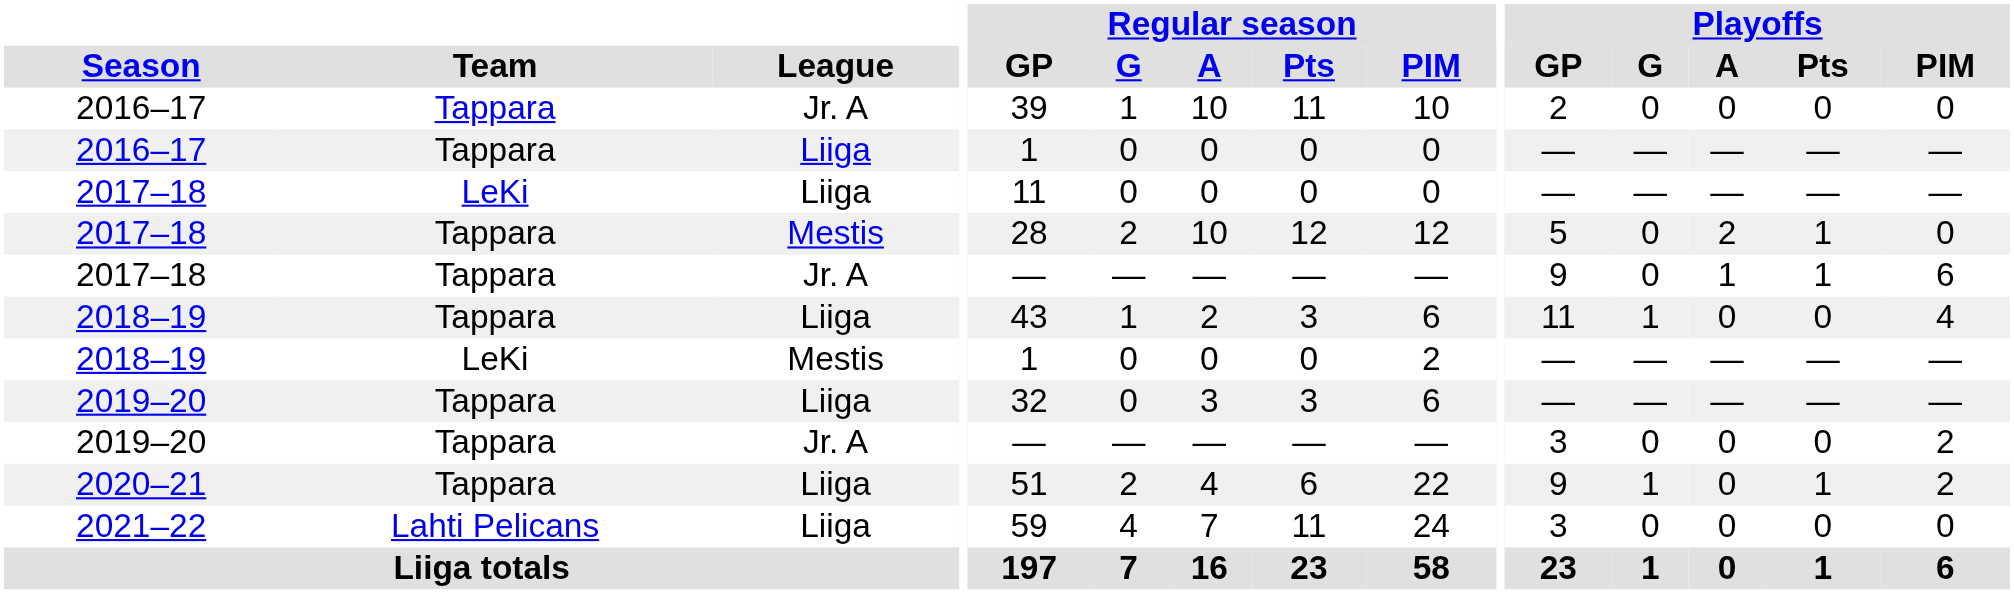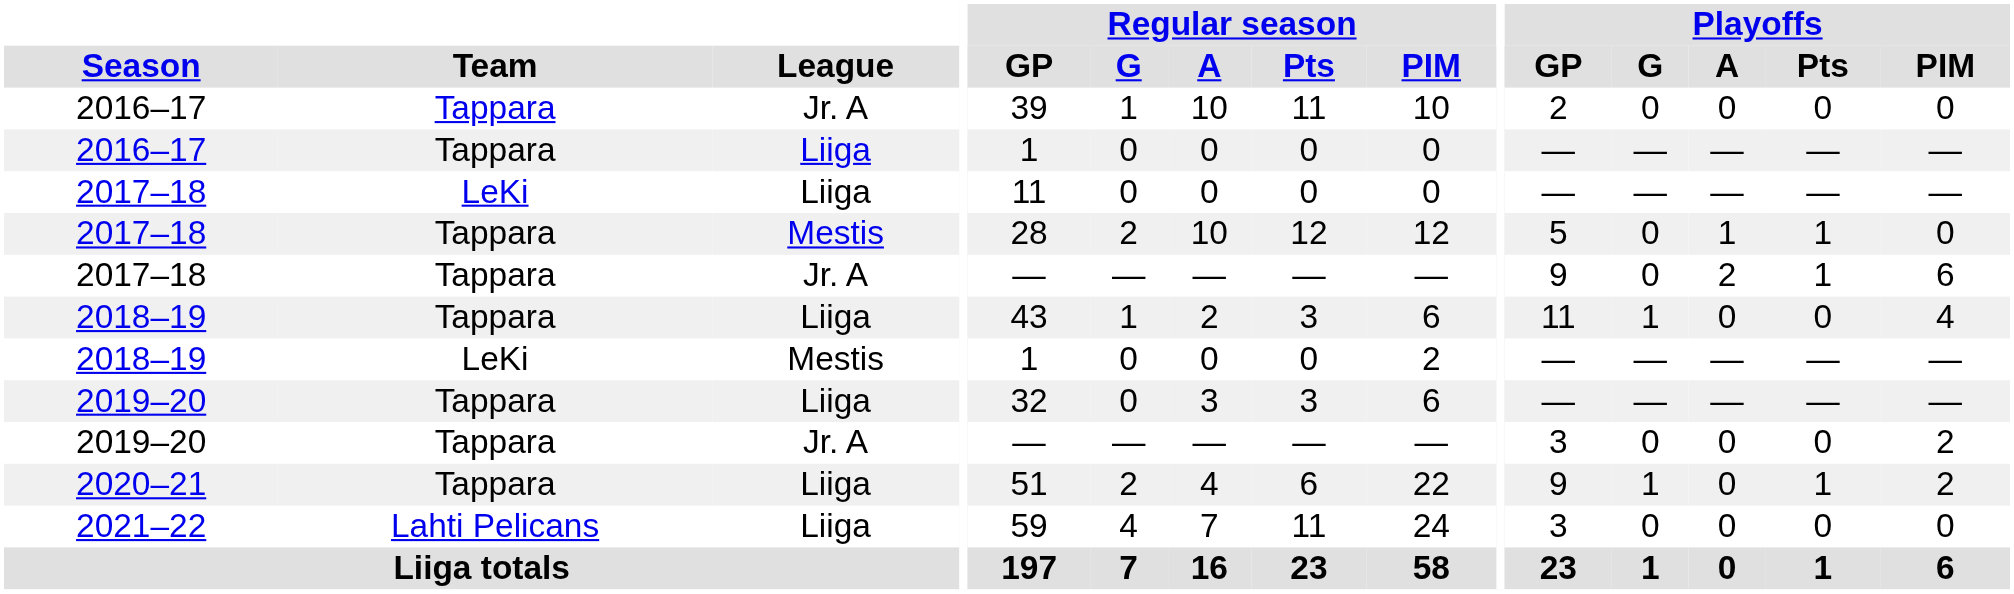2017–18 / Mestis | Playoffs / A: 2 -> 1
2017–18 / Jr. A | Playoffs / A: 1 -> 2
